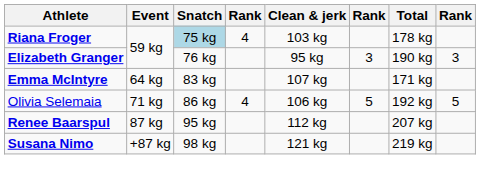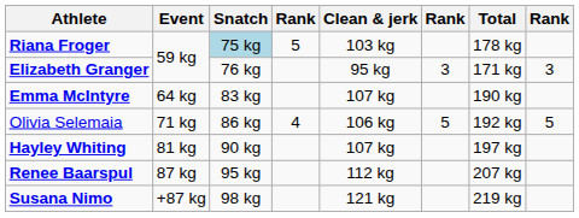Riana Froger | column 4: 4 -> 5
Elizabeth Granger | Total: 190 kg -> 171 kg
Emma McIntyre | Total: 171 kg -> 190 kg
+ row: Hayley Whiting | 81 kg | 90 kg | 107 kg | 197 kg
